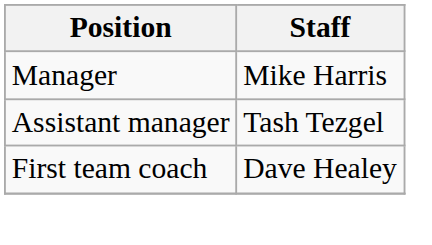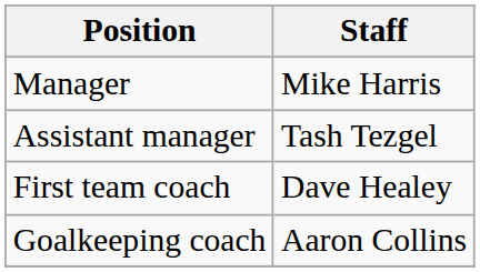+ row: Goalkeeping coach | Aaron Collins
